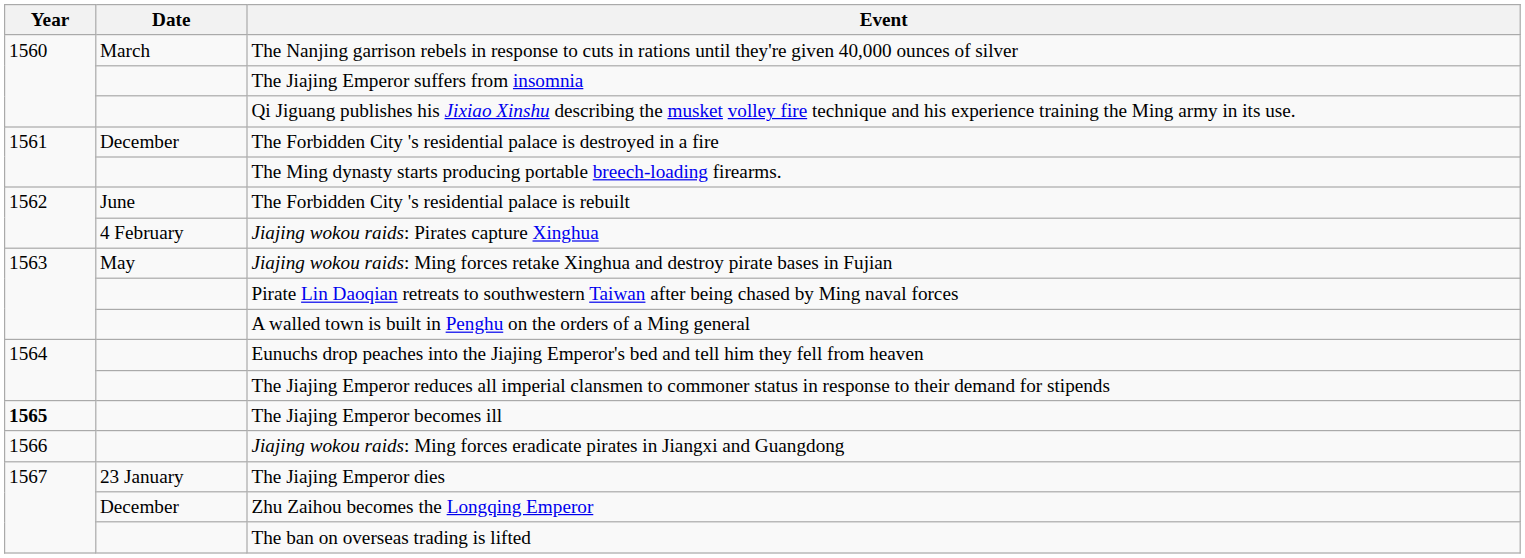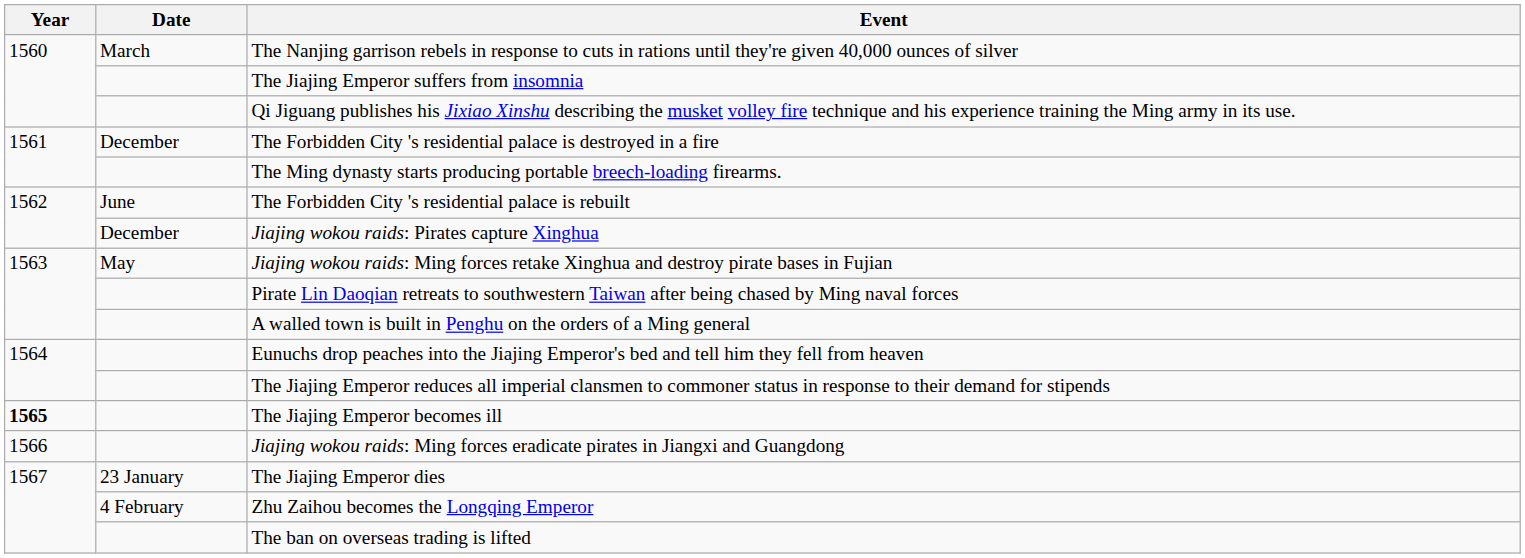Jiajing wokou raids: Pirates capture Xinghua | Date: 4 February -> December
Zhu Zaihou becomes the Longqing Emperor | Date: December -> 4 February
